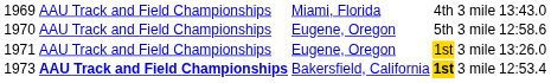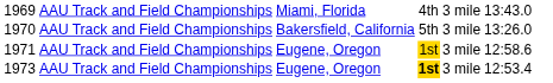1970 | column 3: Eugene, Oregon -> Bakersfield, California
1970 | column 6: 12:58.6 -> 13:26.0
1971 | column 6: 13:26.0 -> 12:58.6
1973 | column 2: bold -> normal
1973 | column 3: Bakersfield, California -> Eugene, Oregon
